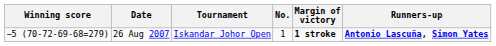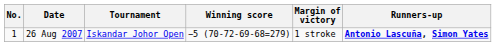columns swapped: No. <-> Winning score
26 Aug 2007 | Margin of victory: bold -> normal
